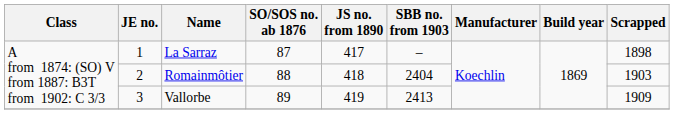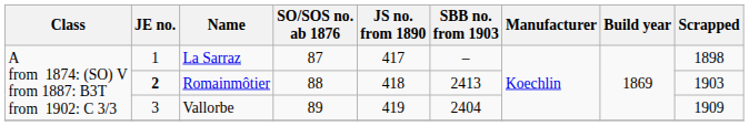Romainmôtier | JE no.: normal -> bold
Romainmôtier | SBB no. from 1903: 2404 -> 2413
Vallorbe | SBB no. from 1903: 2413 -> 2404
